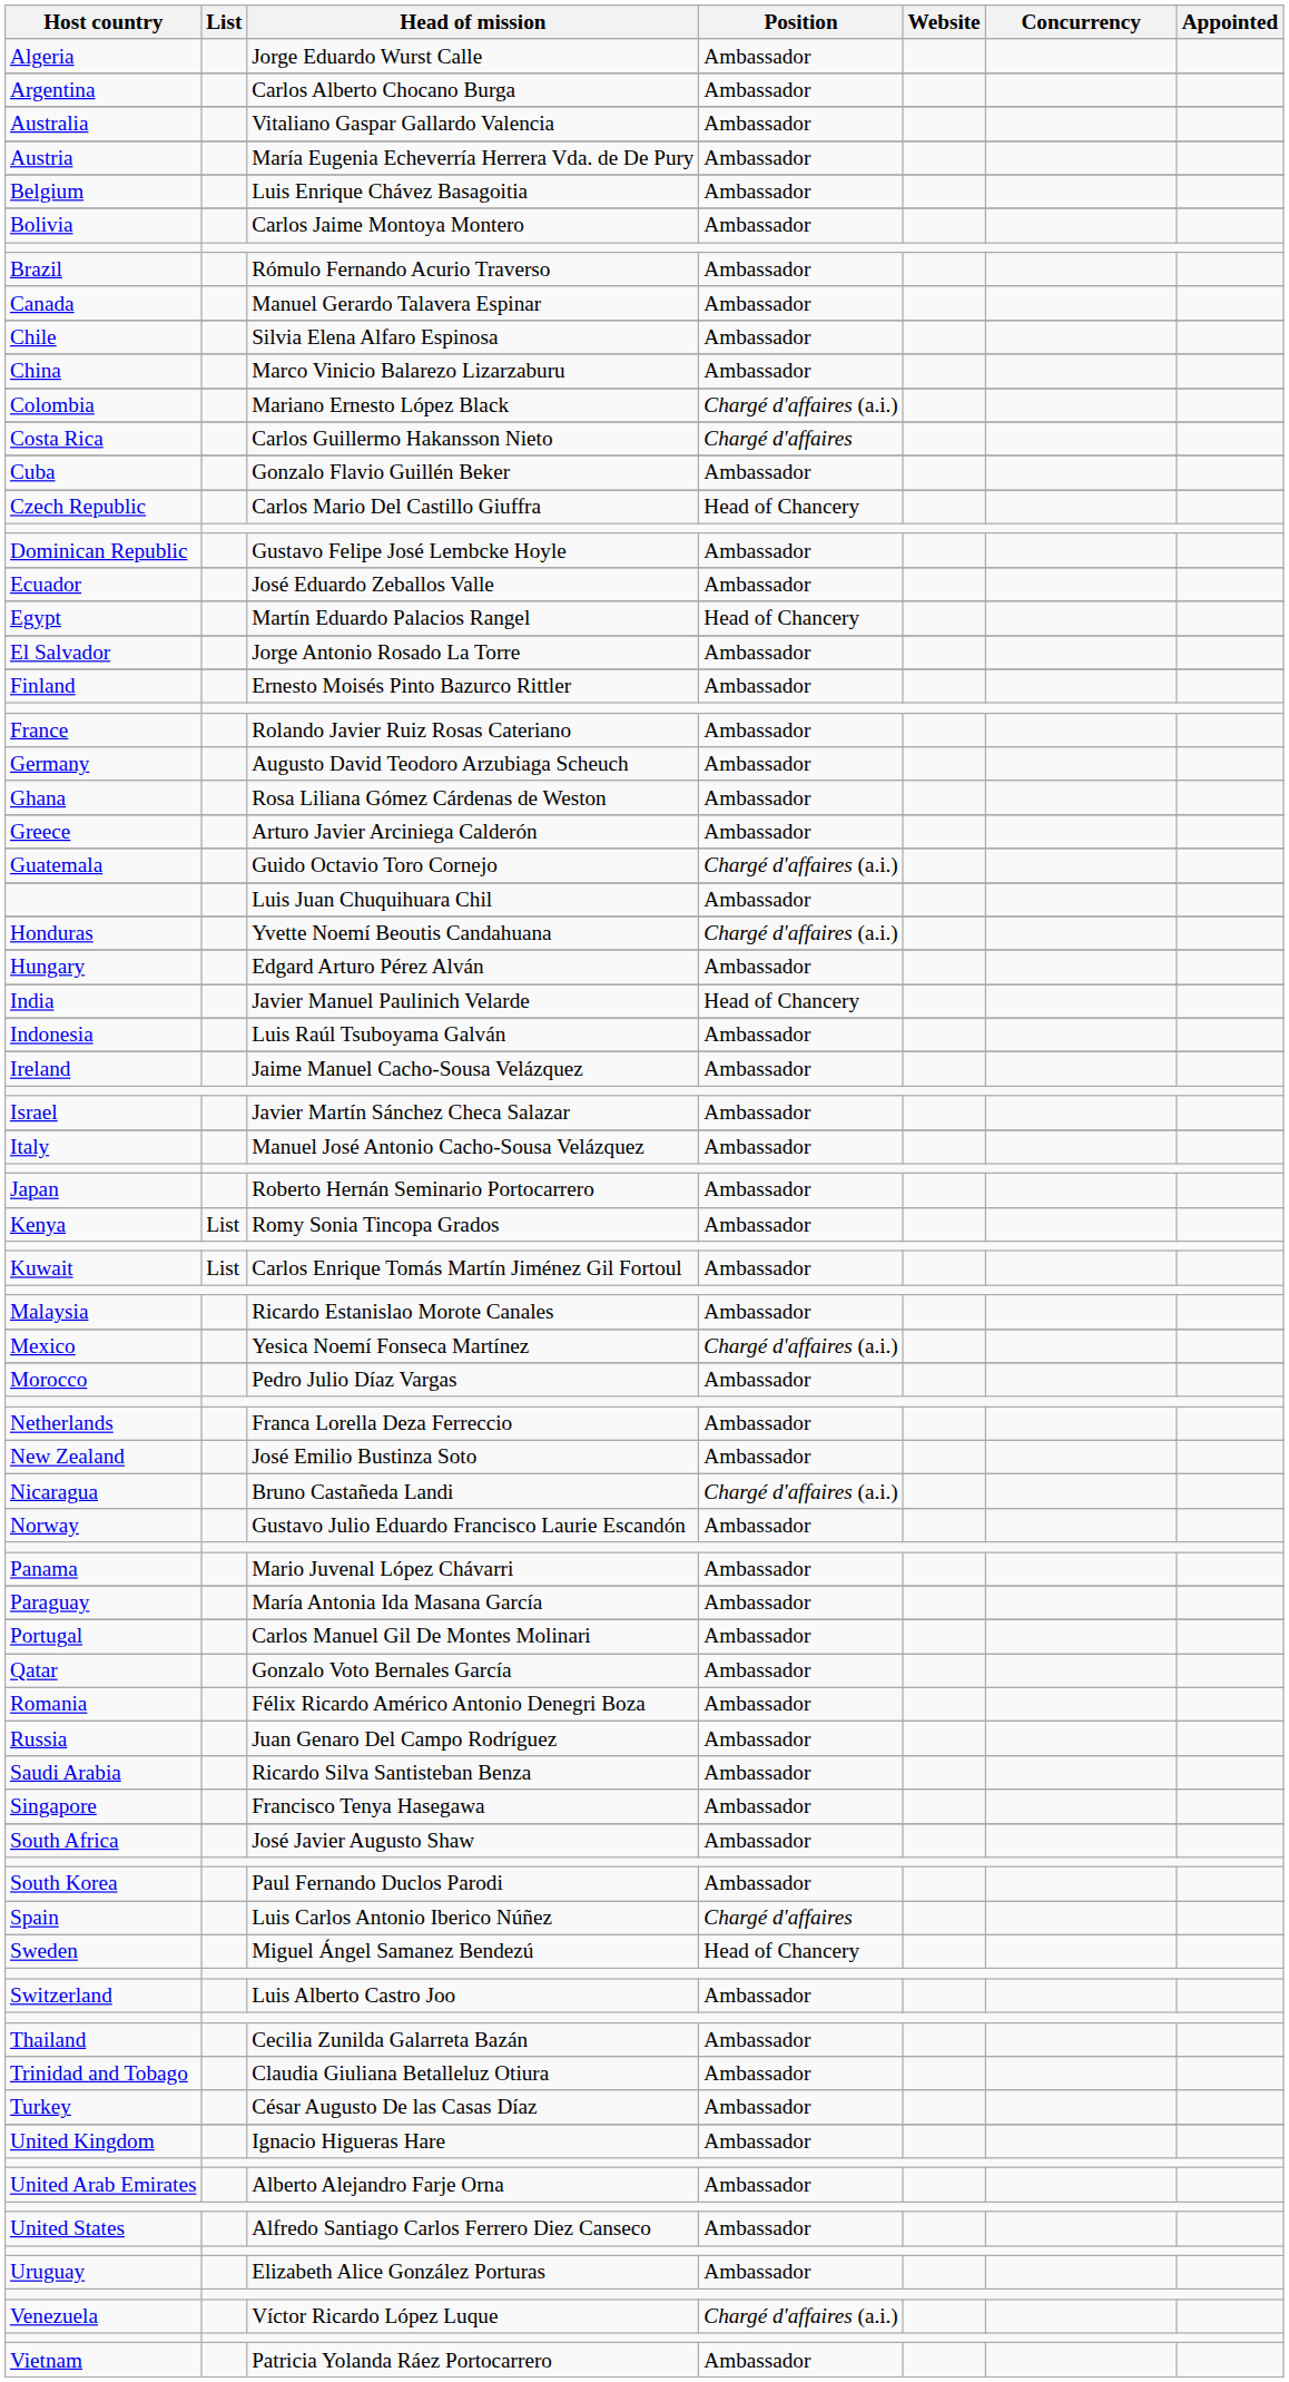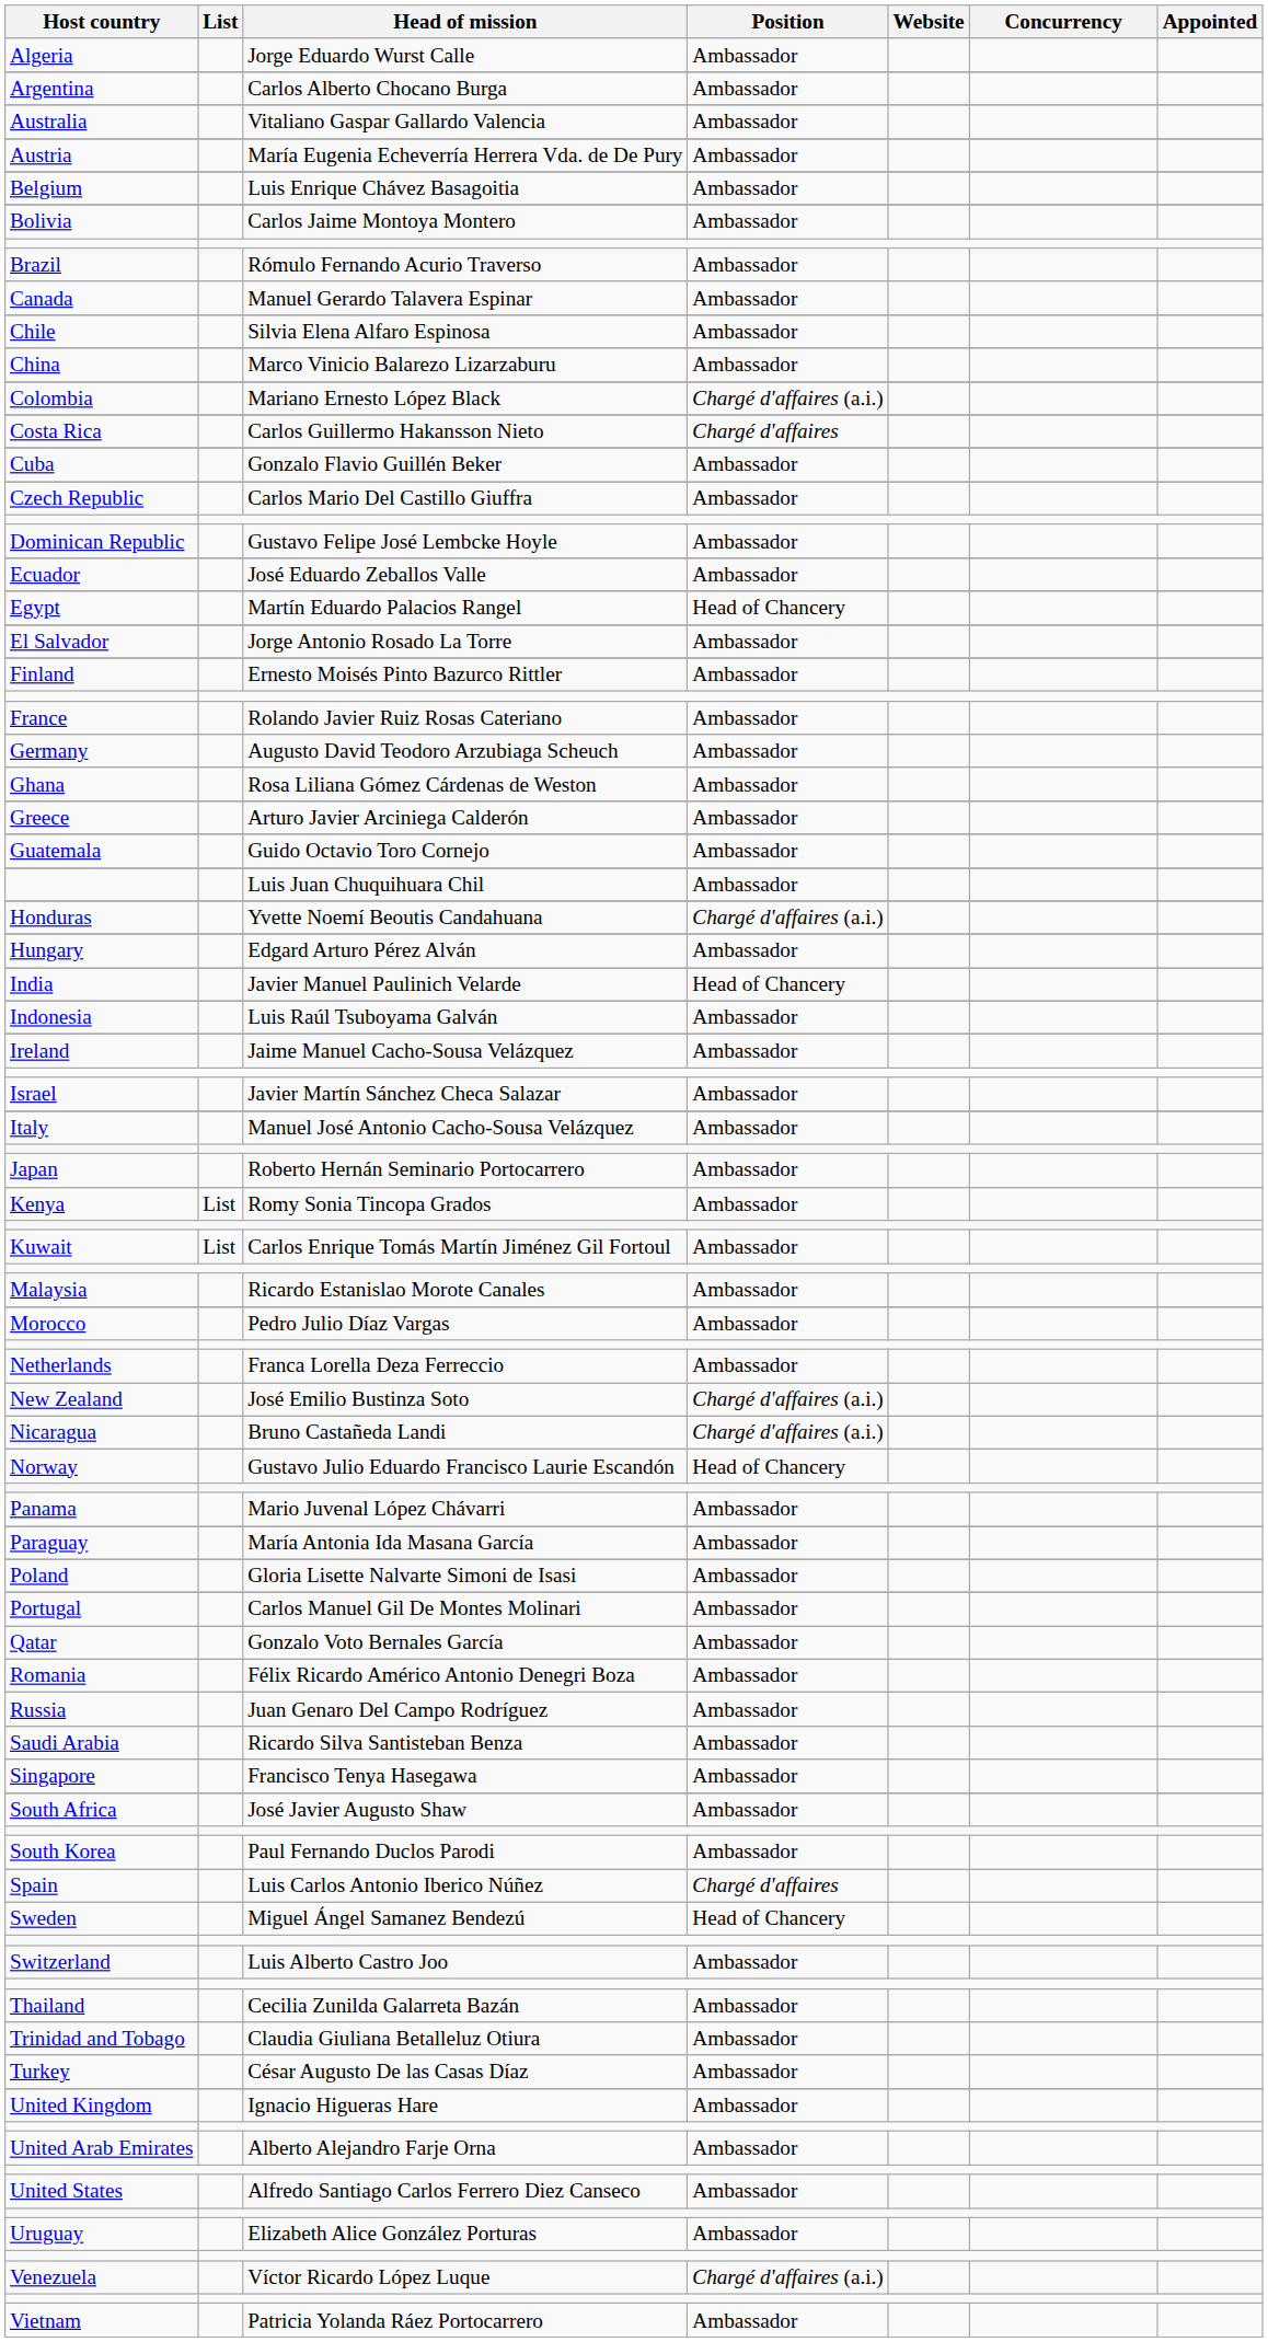Carlos Mario Del Castillo Giuffra | Position: Head of Chancery -> Ambassador
Guido Octavio Toro Cornejo | Position: Chargé d'affaires (a.i.) -> Ambassador
- row: Mexico | Yesica Noemí Fonseca Martínez | Chargé d'affaires (a.i.)
José Emilio Bustinza Soto | Position: Ambassador -> Chargé d'affaires (a.i.)
Gustavo Julio Eduardo Francisco Laurie Escandón | Position: Ambassador -> Head of Chancery
+ row: Poland | Gloria Lisette Nalvarte Simoni de Isasi | Ambassador
